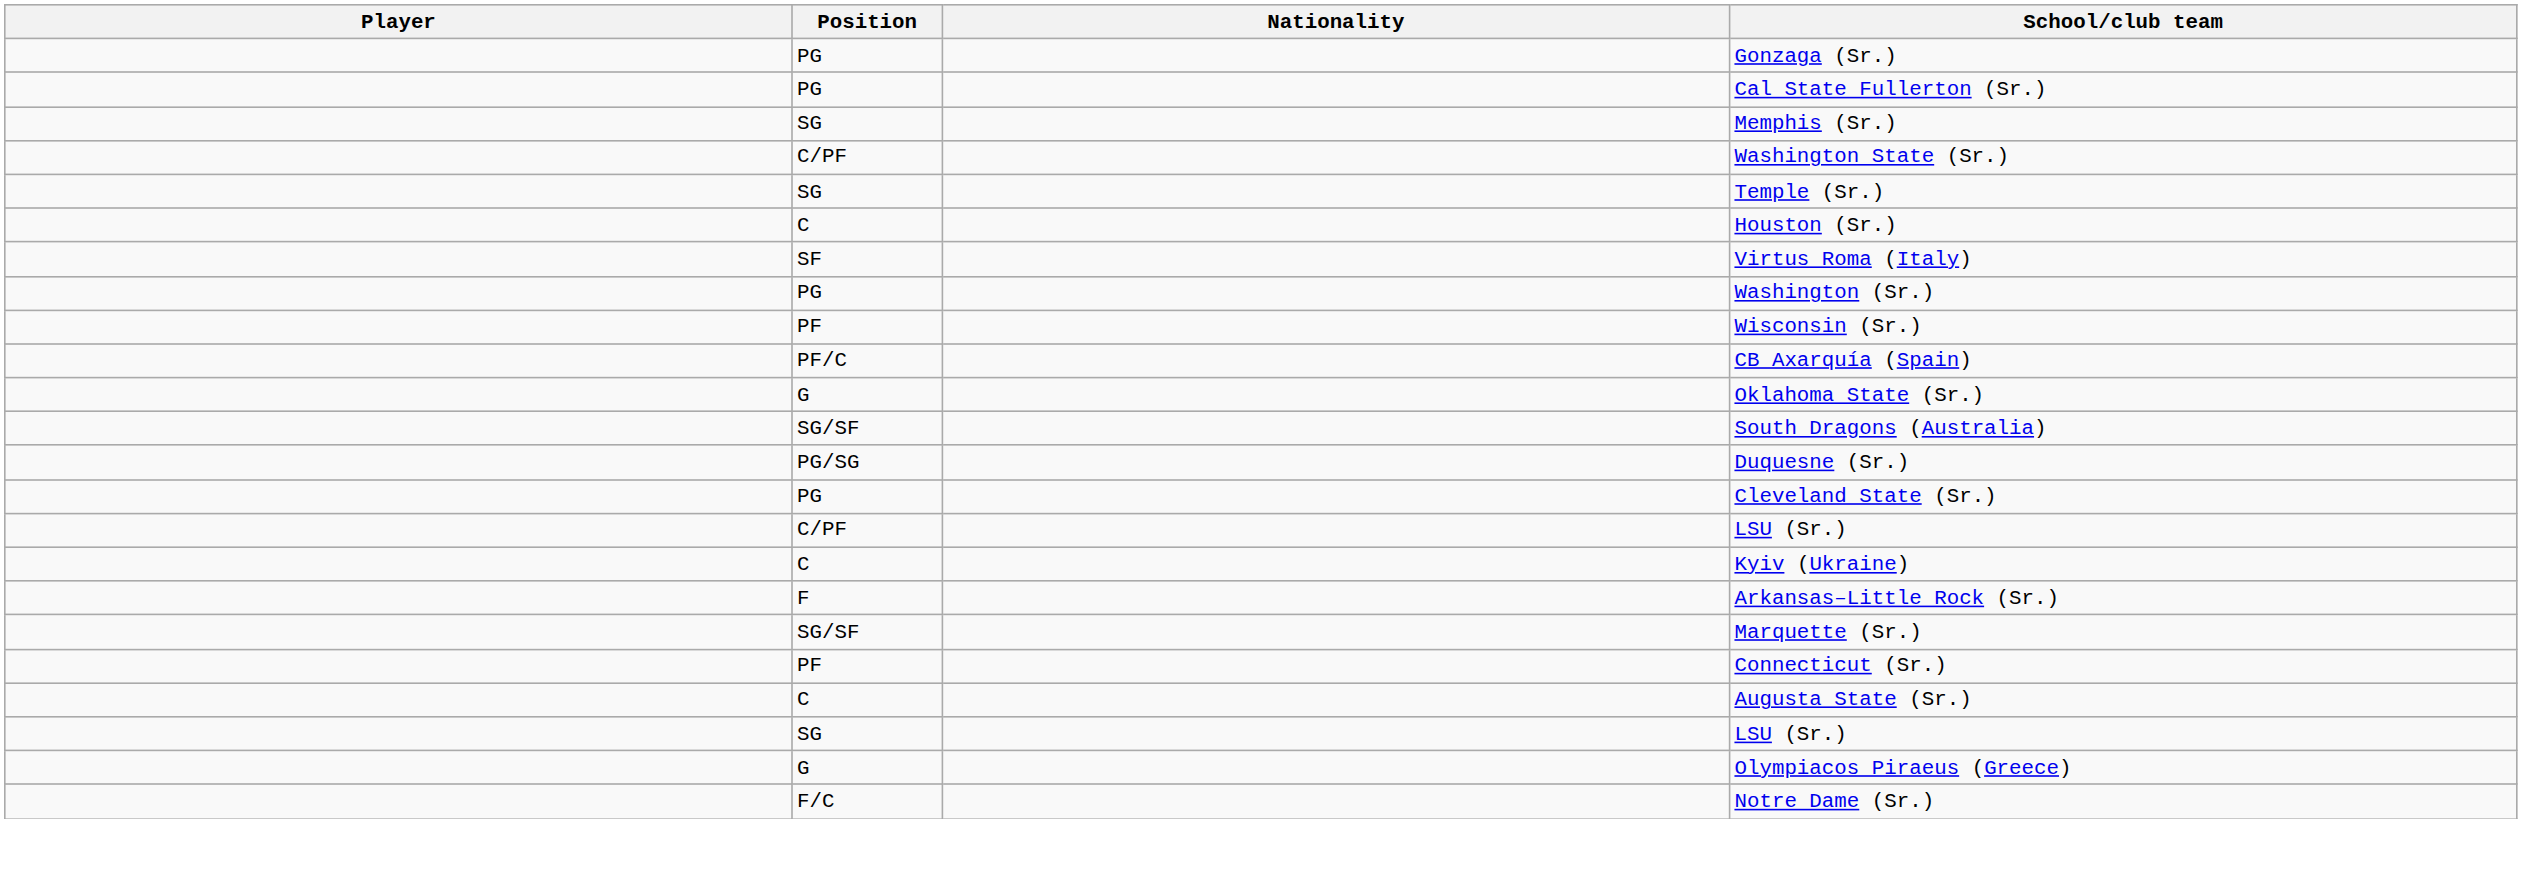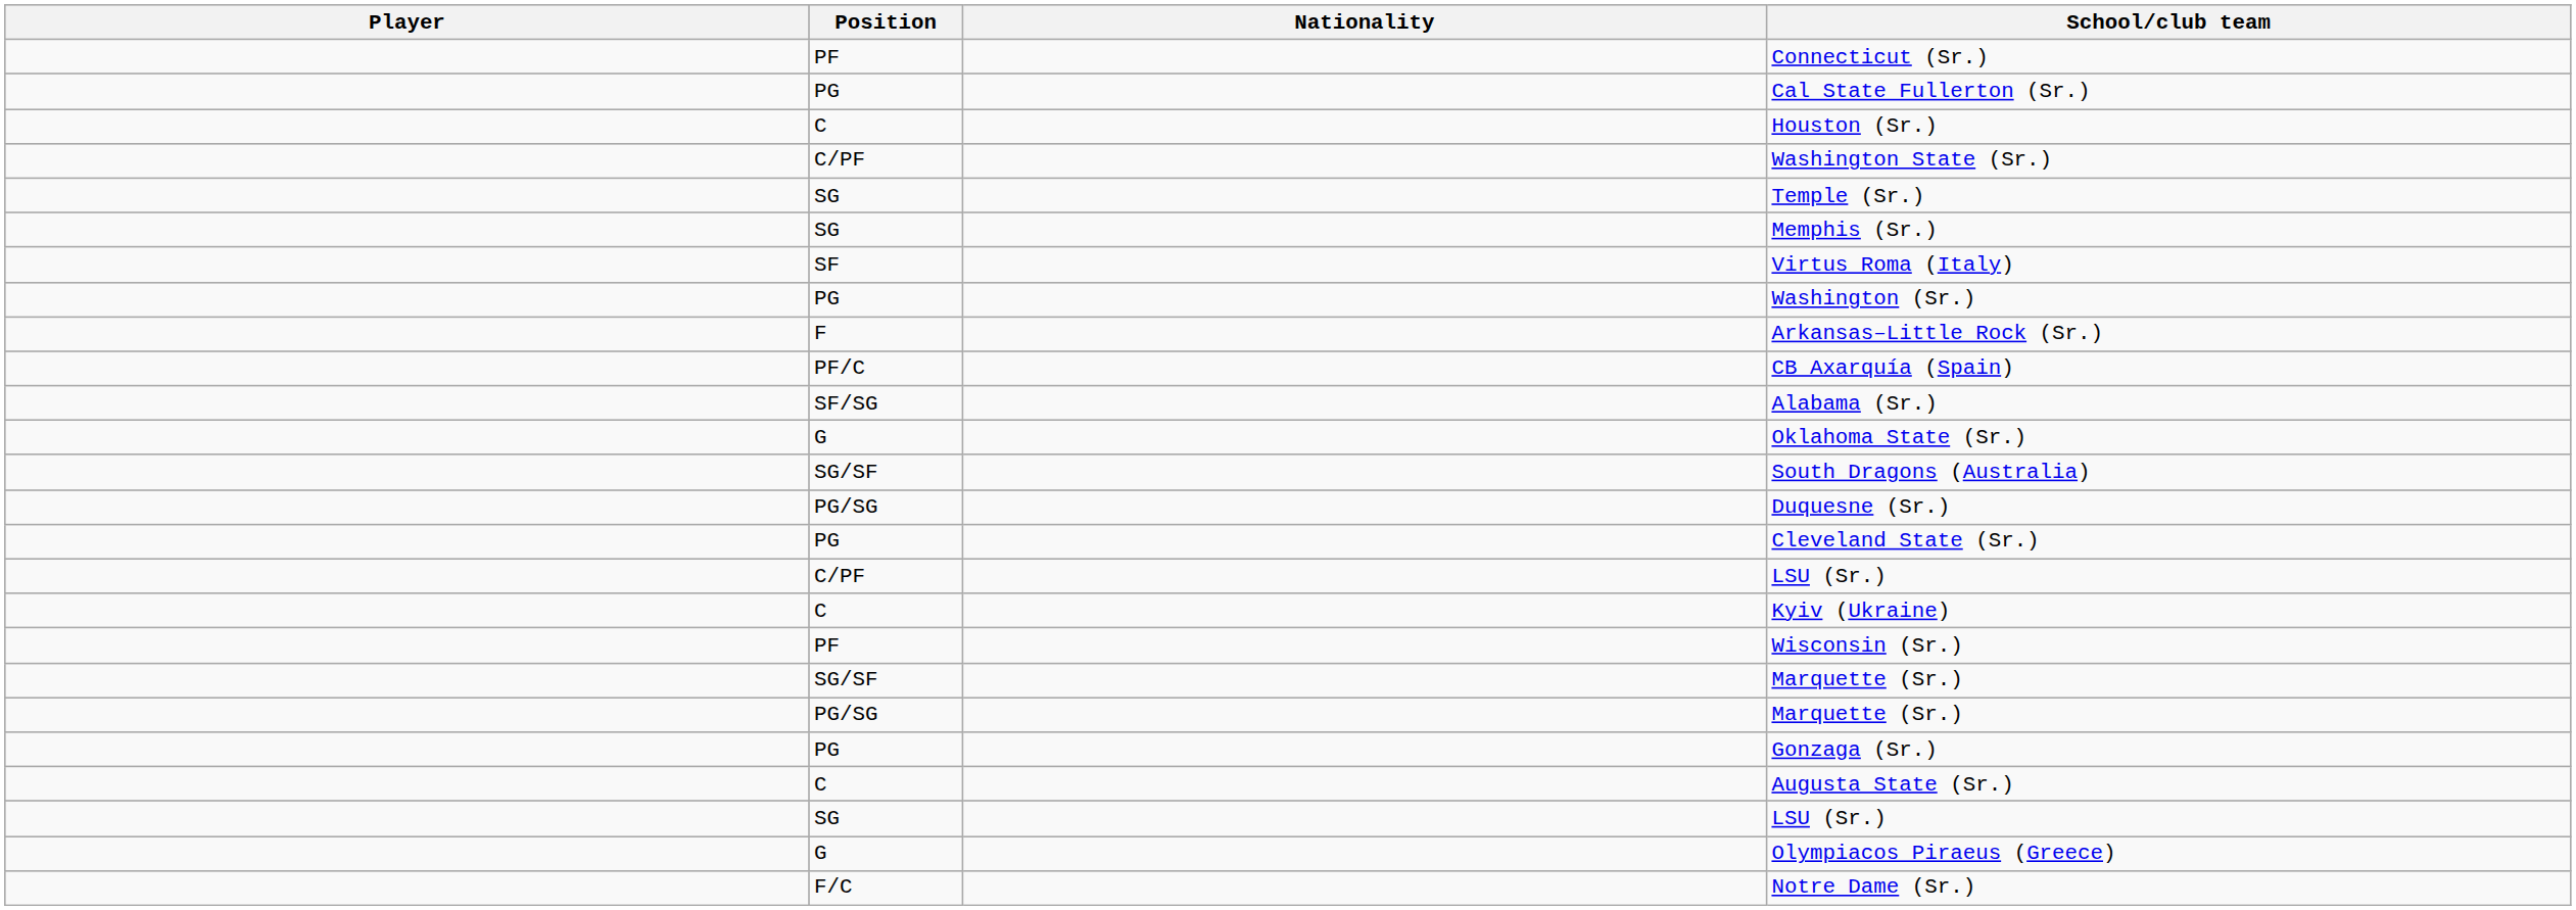rows swapped: Connecticut (Sr.) <-> Gonzaga (Sr.)
rows swapped: Memphis (Sr.) <-> Houston (Sr.)
rows swapped: Arkansas–Little Rock (Sr.) <-> Wisconsin (Sr.)
+ row: SF/SG | Alabama (Sr.)
+ row: PG/SG | Marquette (Sr.)
